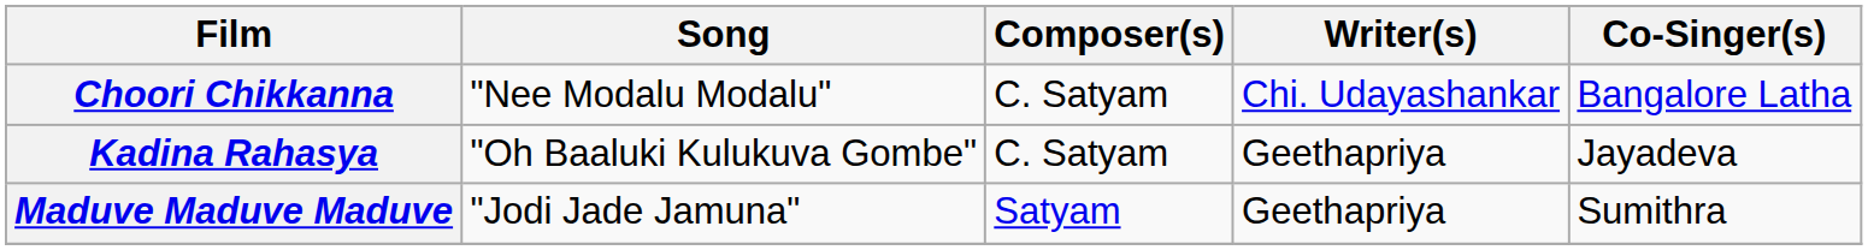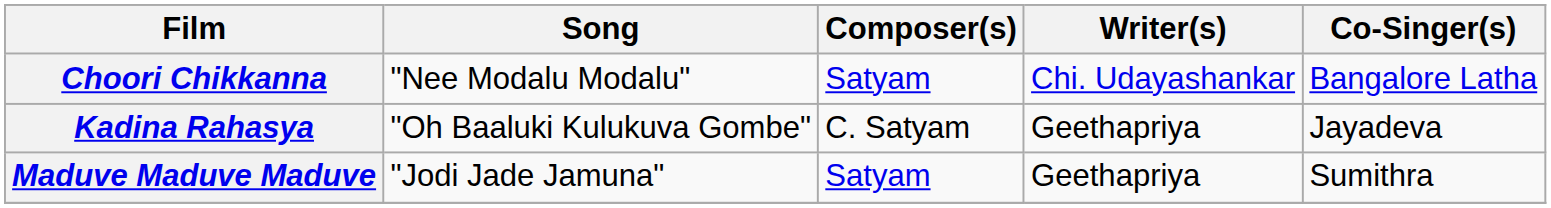Choori Chikkanna | Composer(s): C. Satyam -> Satyam
